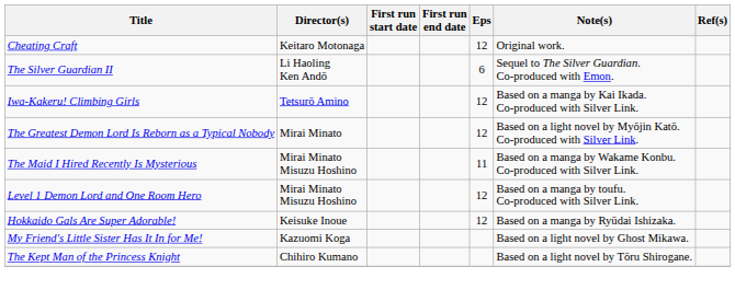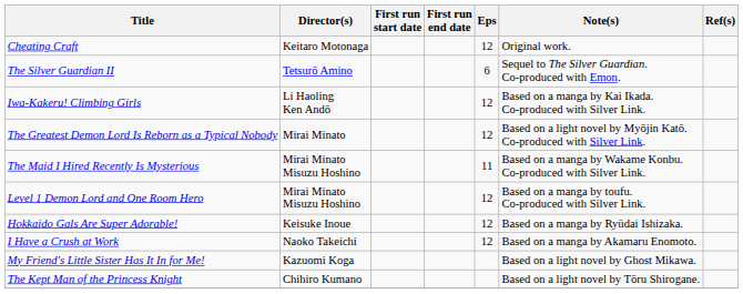The Silver Guardian II | Director(s): Li Haoling Ken Andō -> Tetsurō Amino
Iwa-Kakeru! Climbing Girls | Director(s): Tetsurō Amino -> Li Haoling Ken Andō
+ row: I Have a Crush at Work | Naoko Takeichi | 12 | Based on a manga by Akamaru Enomoto.
